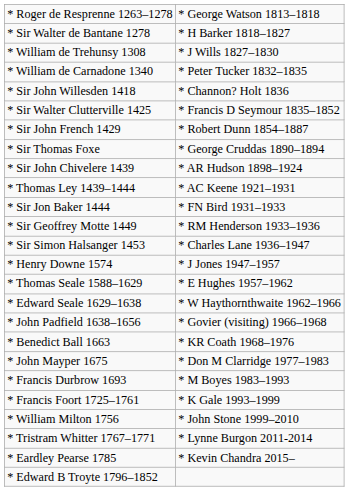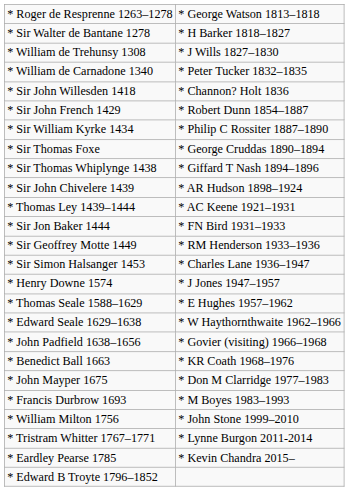- row: * Sir Walter Clutterville 1425 | * Francis D Seymour 1835–1852
+ row: * Sir William Kyrke 1434 | * Philip C Rossiter 1887–1890
+ row: * Sir Thomas Whiplynge 1438 | * Giffard T Nash 1894–1896
- row: * Francis Foort 1725–1761 | * K Gale 1993–1999
